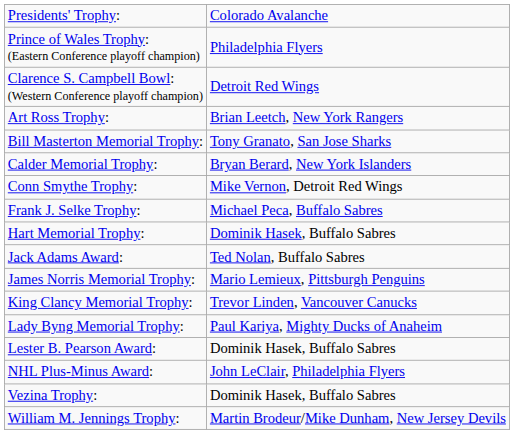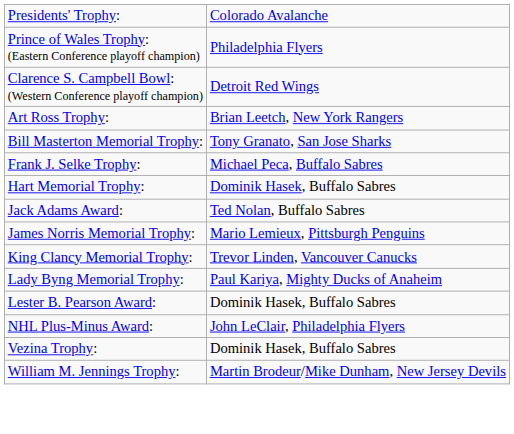- row: Calder Memorial Trophy: | Bryan Berard, New York Islanders
- row: Conn Smythe Trophy: | Mike Vernon, Detroit Red Wings
